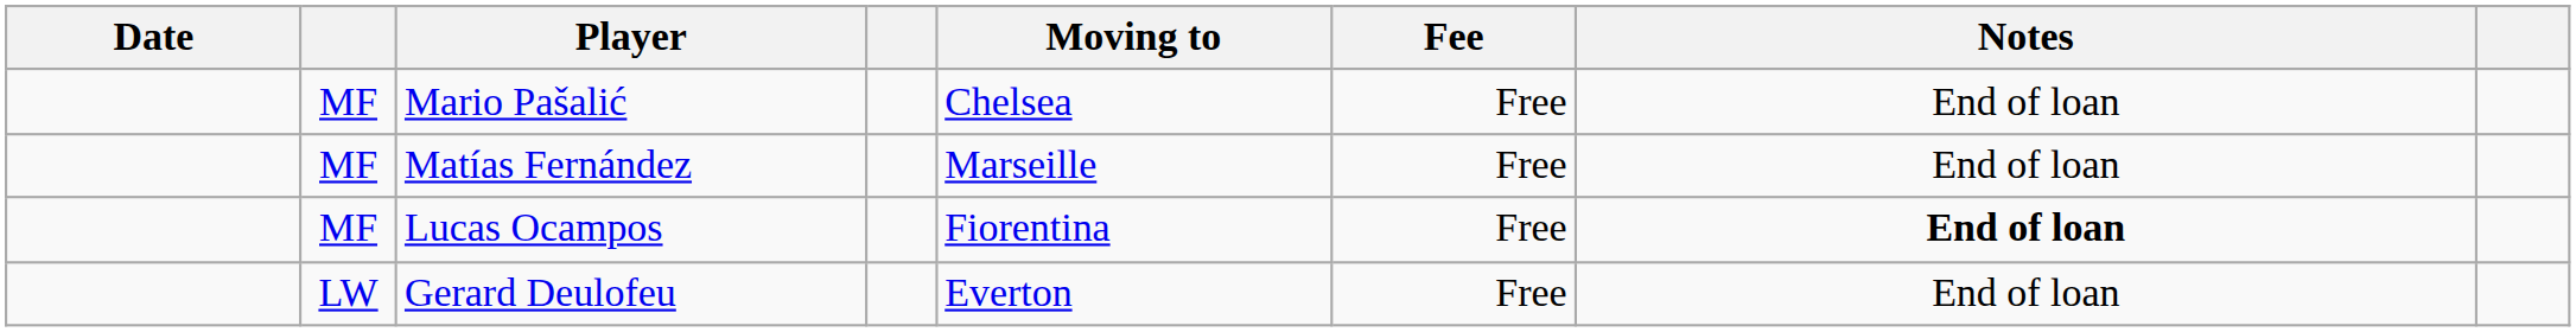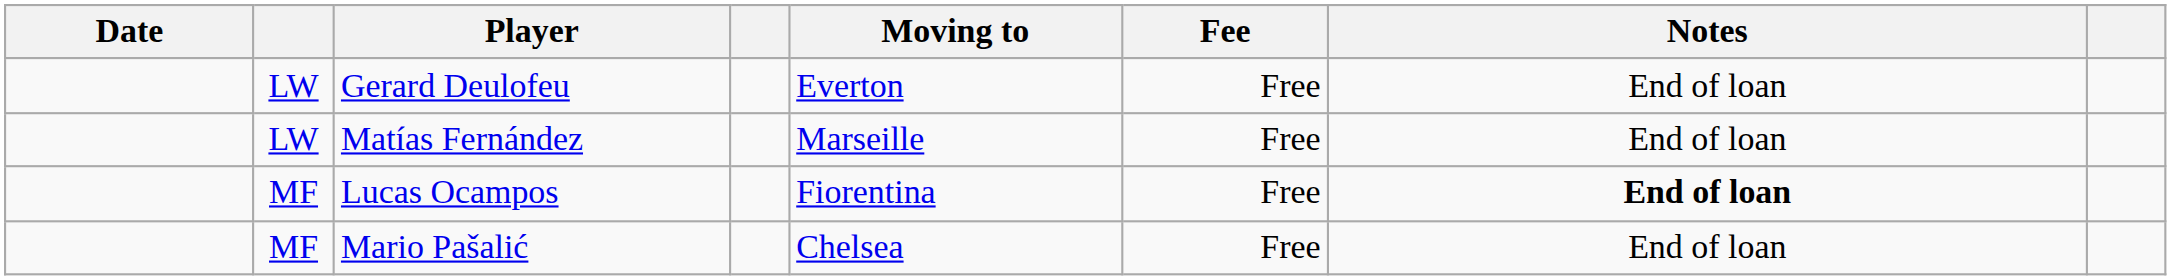rows swapped: Gerard Deulofeu <-> Mario Pašalić
Matías Fernández | column 2: MF -> LW
